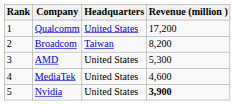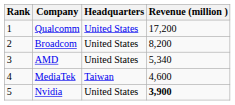Broadcom | Headquarters: Taiwan -> United States
AMD | Revenue (million ): 5,300 -> 5,340
MediaTek | Headquarters: United States -> Taiwan
